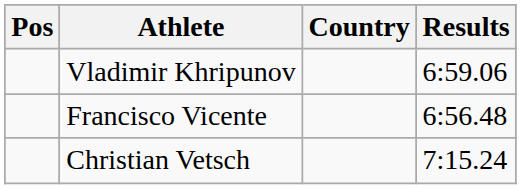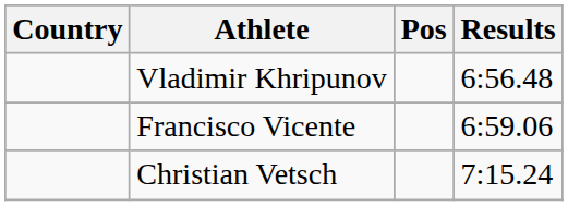columns swapped: Pos <-> Country
Vladimir Khripunov | Results: 6:59.06 -> 6:56.48
Francisco Vicente | Results: 6:56.48 -> 6:59.06
